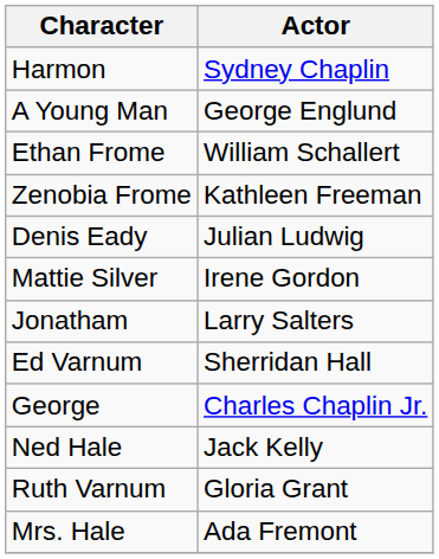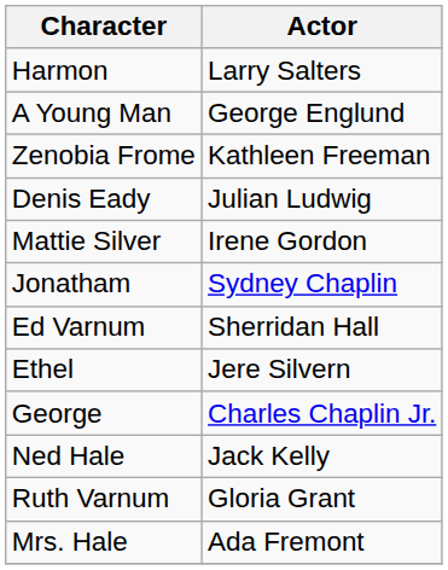Harmon | Actor: Sydney Chaplin -> Larry Salters
- row: Ethan Frome | William Schallert
Jonatham | Actor: Larry Salters -> Sydney Chaplin
+ row: Ethel | Jere Silvern
